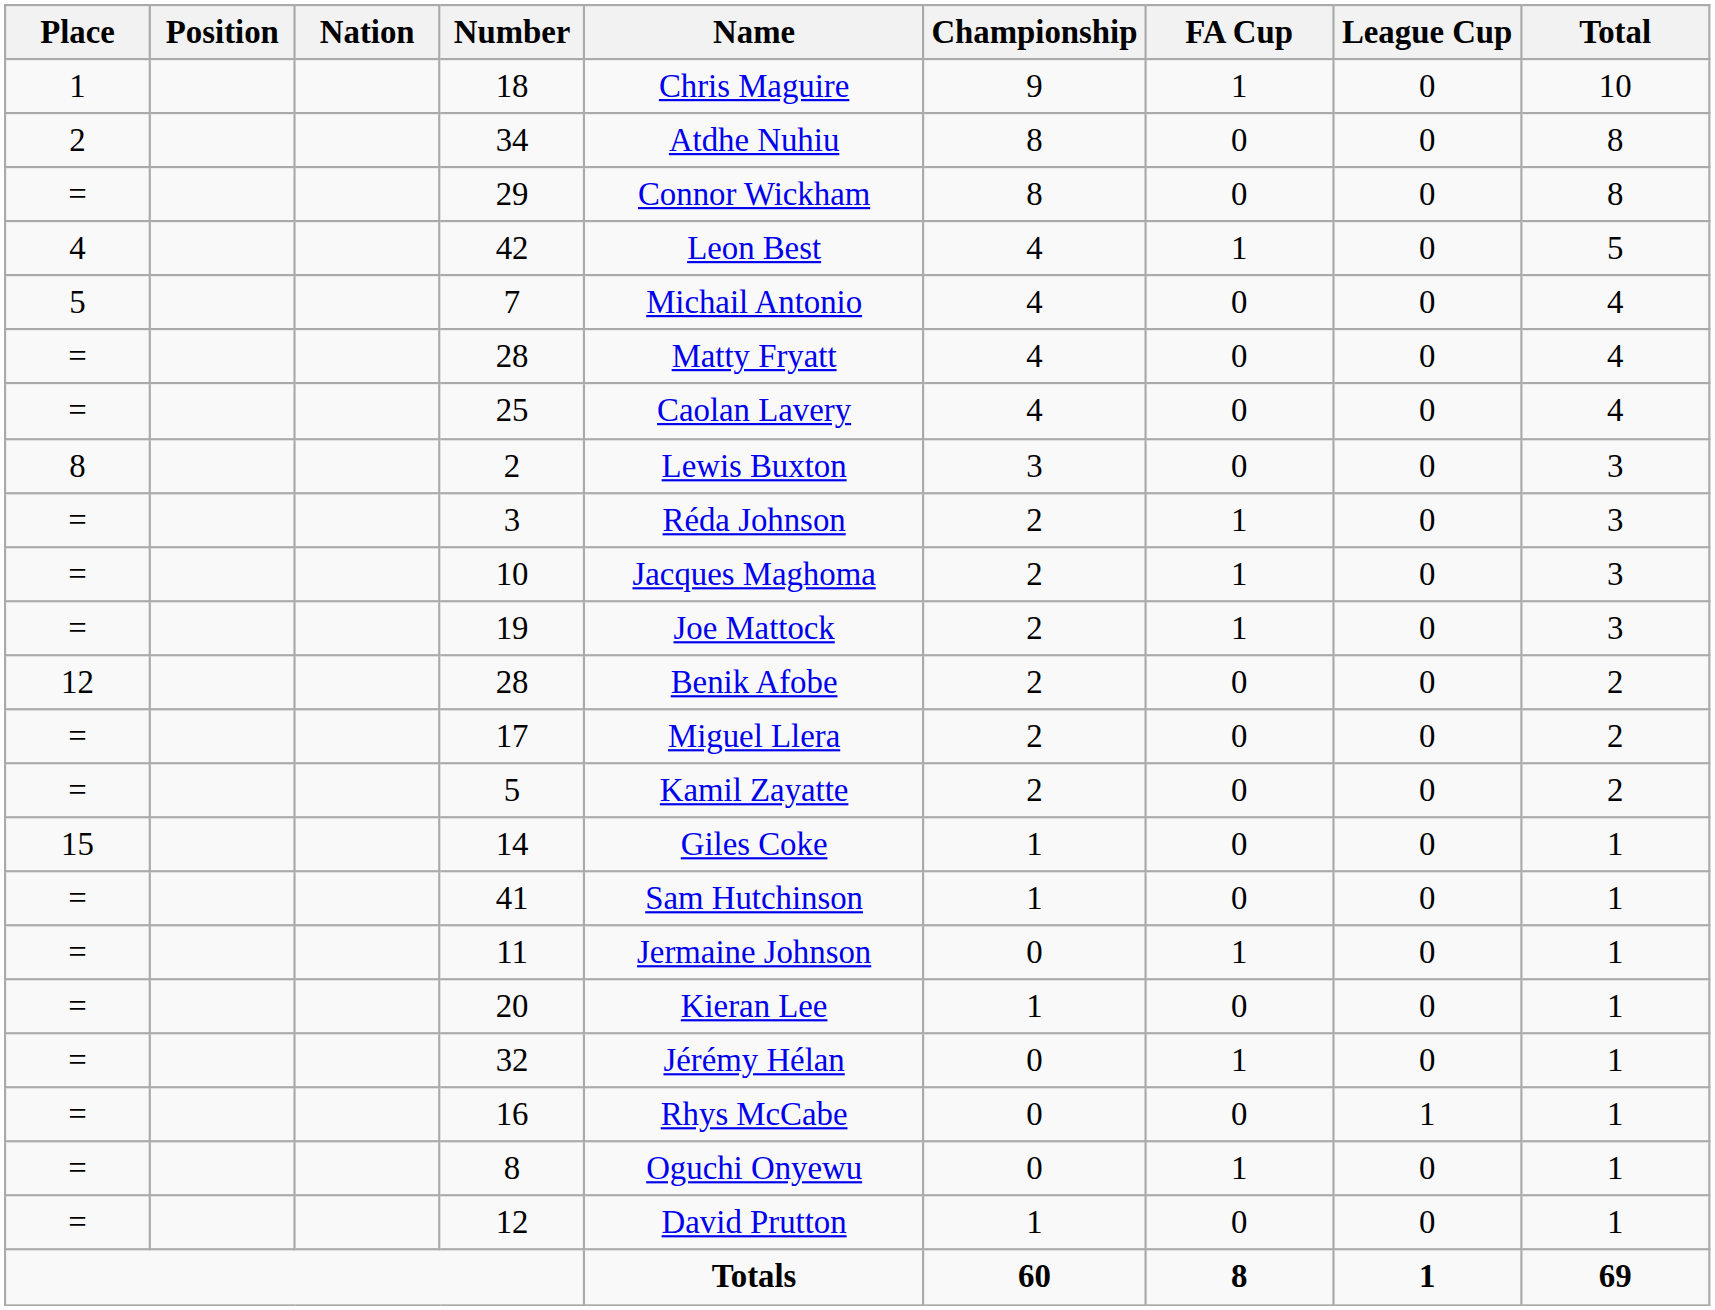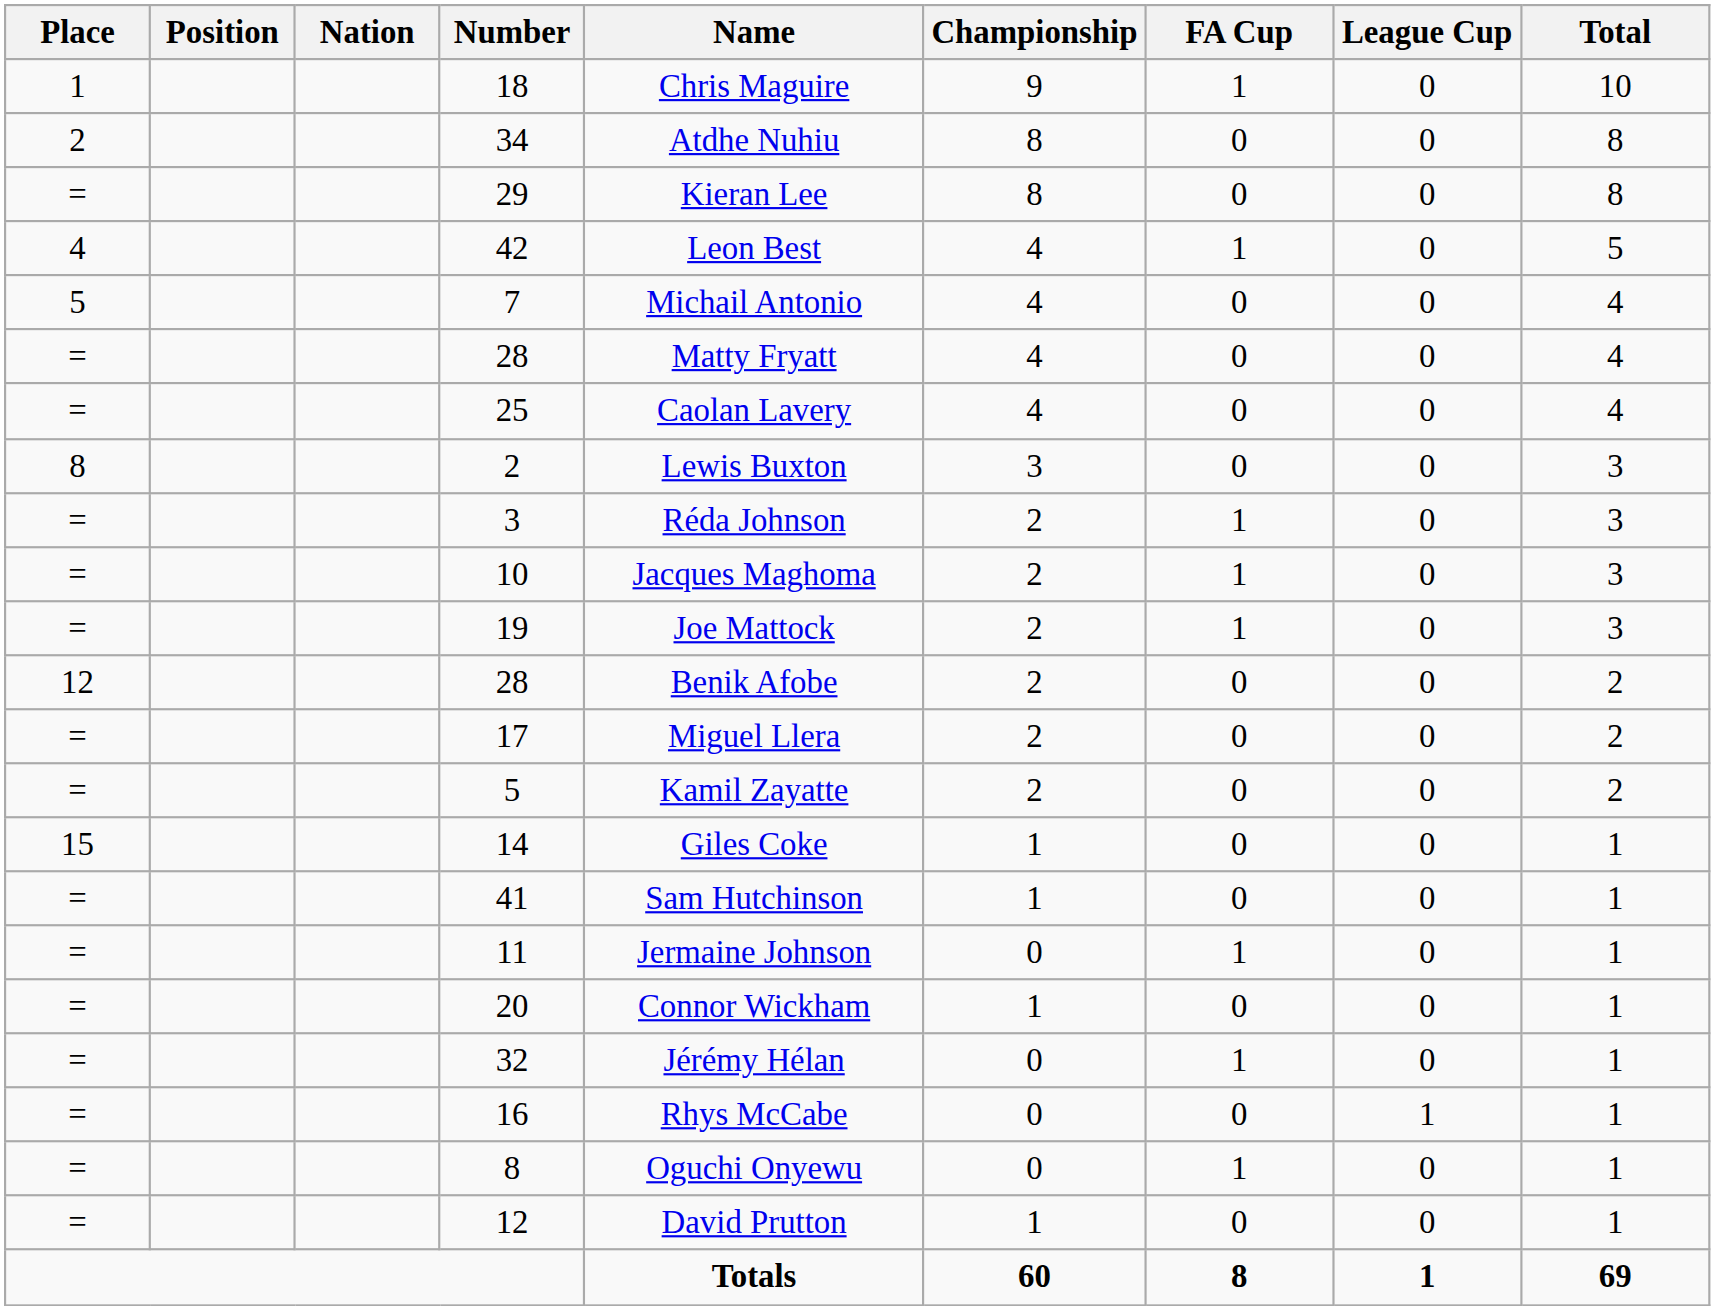29 | Name: Connor Wickham -> Kieran Lee
20 | Name: Kieran Lee -> Connor Wickham
